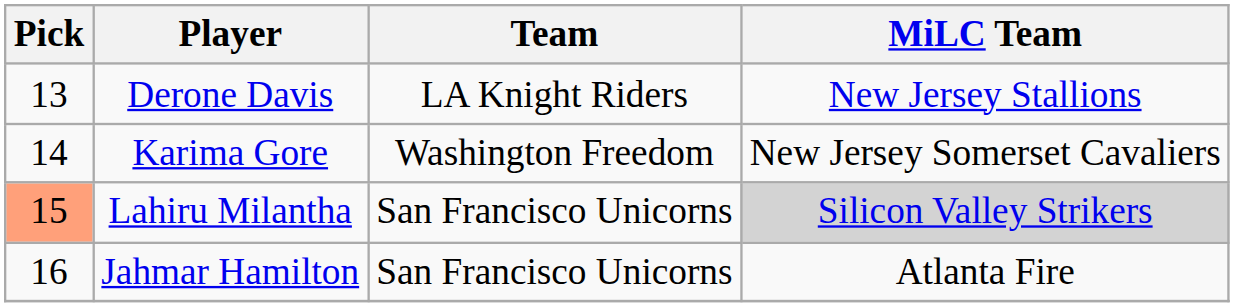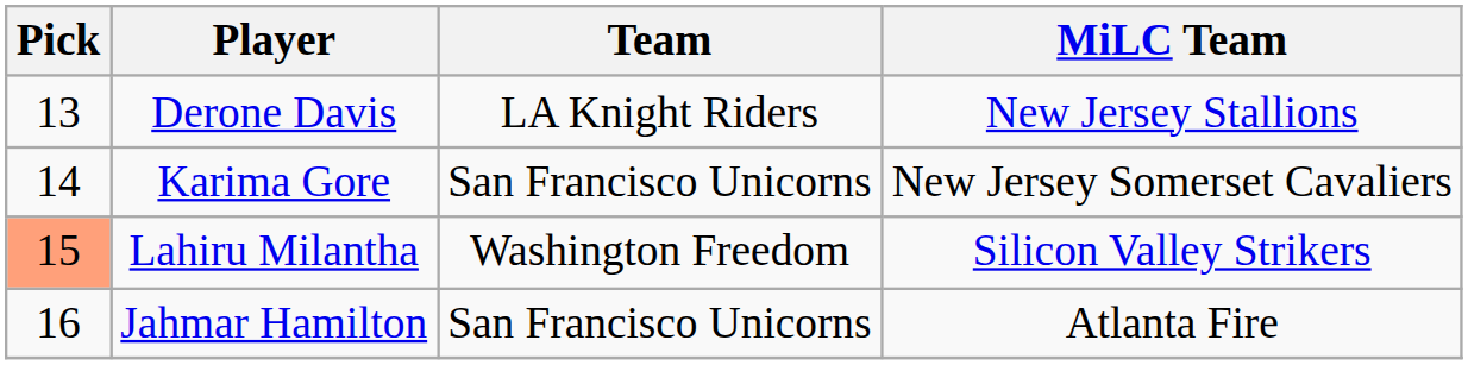Karima Gore | Team: Washington Freedom -> San Francisco Unicorns
Lahiru Milantha | Team: San Francisco Unicorns -> Washington Freedom
Lahiru Milantha | MiLC Team: lightgrey background -> no background
